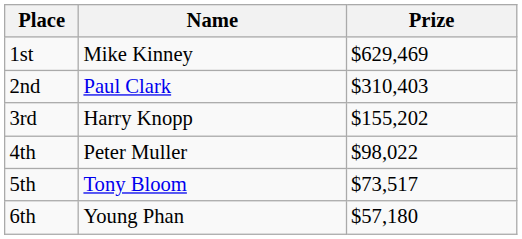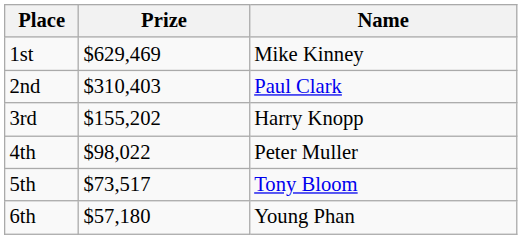columns swapped: Name <-> Prize
